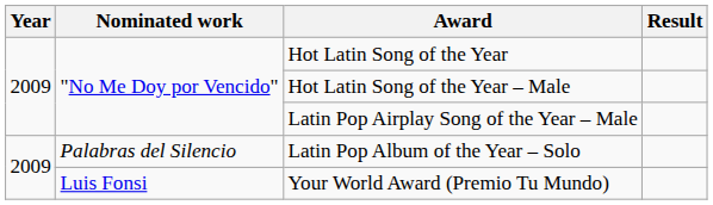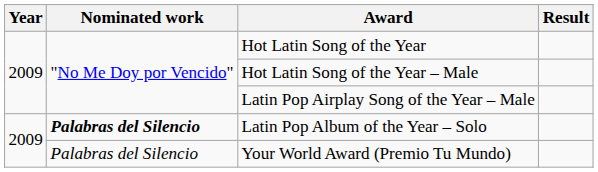Latin Pop Album of the Year – Solo | Nominated work: normal -> bold
Your World Award (Premio Tu Mundo) | Nominated work: Luis Fonsi -> Palabras del Silencio
